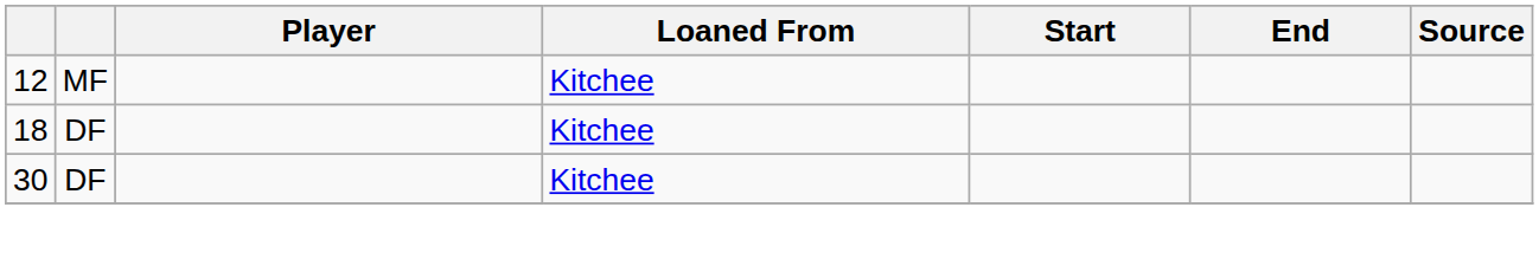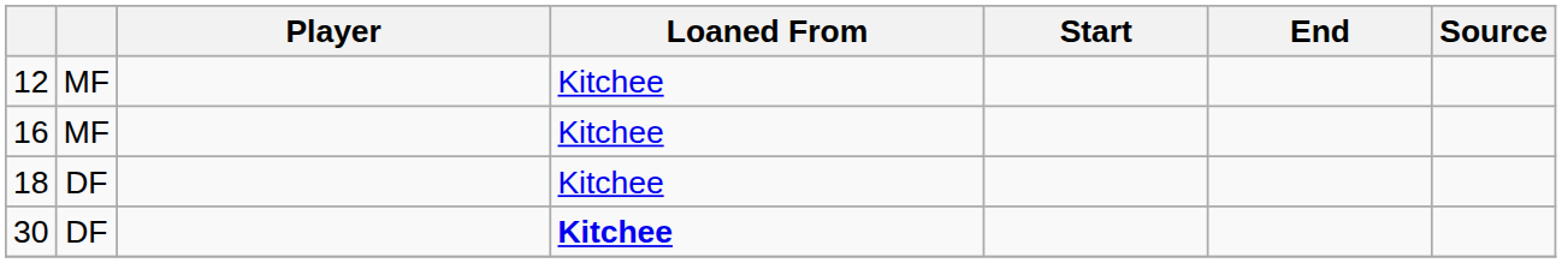+ row: 16 | MF | Kitchee
30 | Loaned From: normal -> bold
